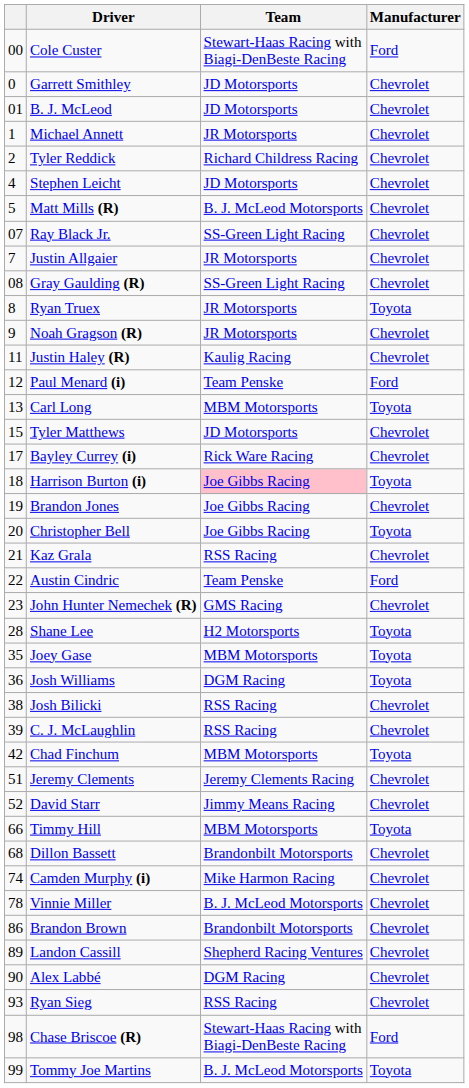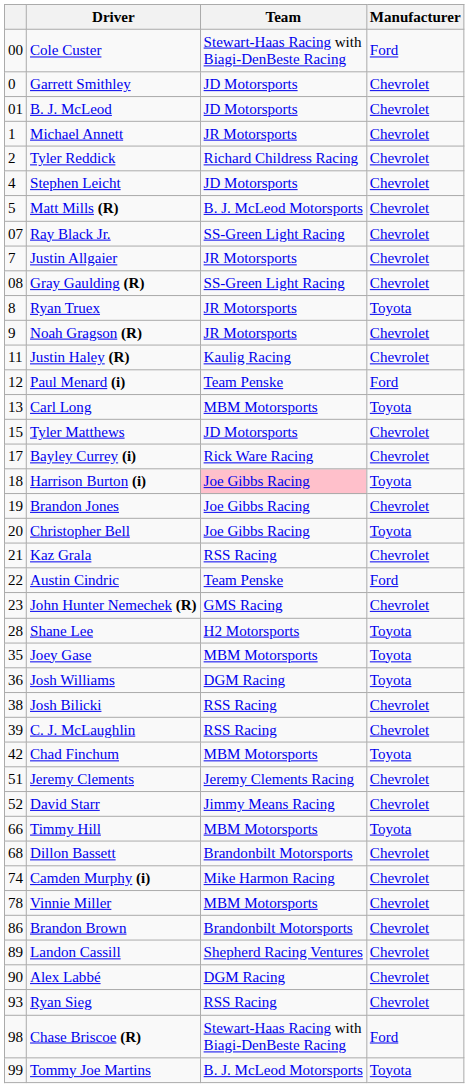Vinnie Miller | Team: B. J. McLeod Motorsports -> MBM Motorsports
